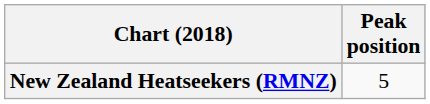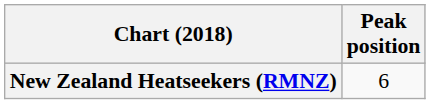New Zealand Heatseekers (RMNZ) | Peak position: 5 -> 6
